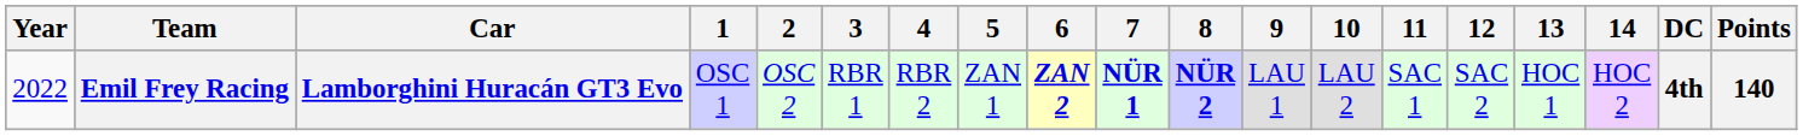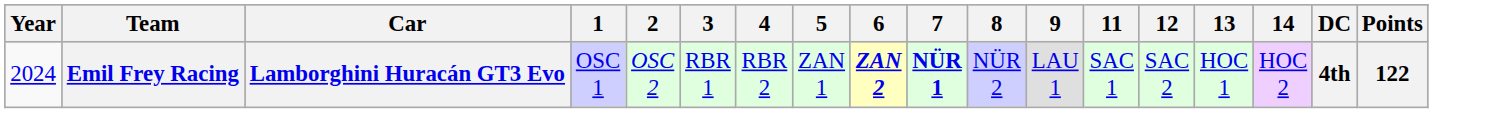- column: 10 | LAU 2
Emil Frey Racing | Year: 2022 -> 2024
Emil Frey Racing | 8: bold -> normal
Emil Frey Racing | Points: 140 -> 122
